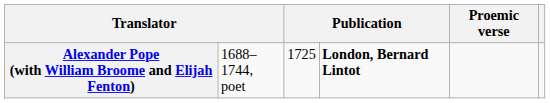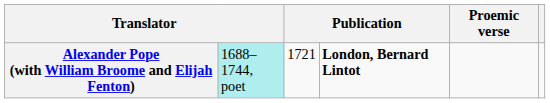Alexander Pope (with William Broome and Elijah Fenton) | column 2: no background -> paleturquoise background
Alexander Pope (with William Broome and Elijah Fenton) | column 3: 1725 -> 1721
